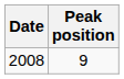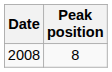2008 | Peak position: 9 -> 8
